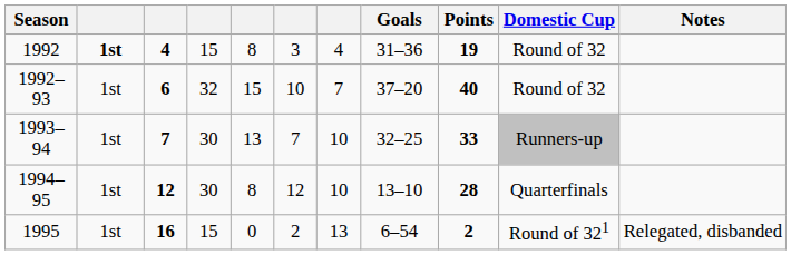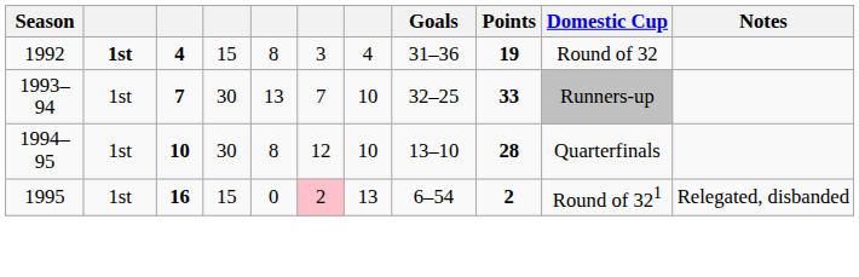- row: 1992–93 | 1st | 6 | 32 | 15 | 10 | 7 | 37–20 | 40 | Round of 32
1994–95 | column 3: 12 -> 10
1995 | column 6: no background -> pink background
